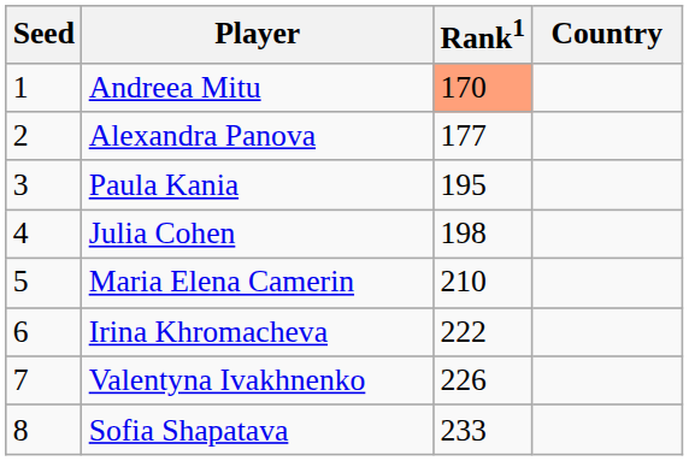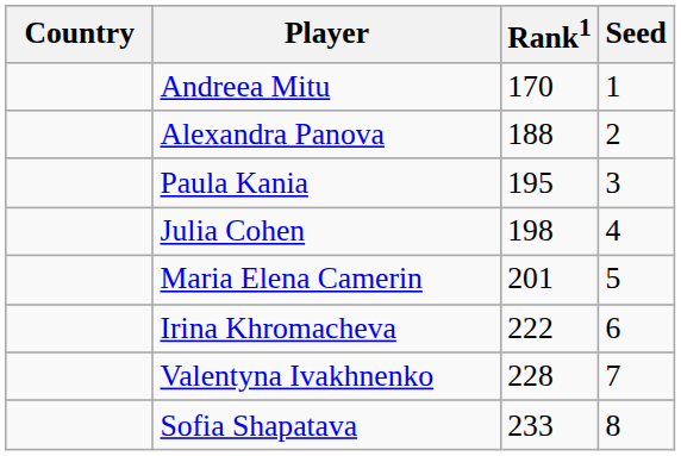columns swapped: Country <-> Seed
Andreea Mitu | Rank1: lightsalmon background -> no background
Alexandra Panova | Rank1: 177 -> 188
Maria Elena Camerin | Rank1: 210 -> 201
Valentyna Ivakhnenko | Rank1: 226 -> 228
